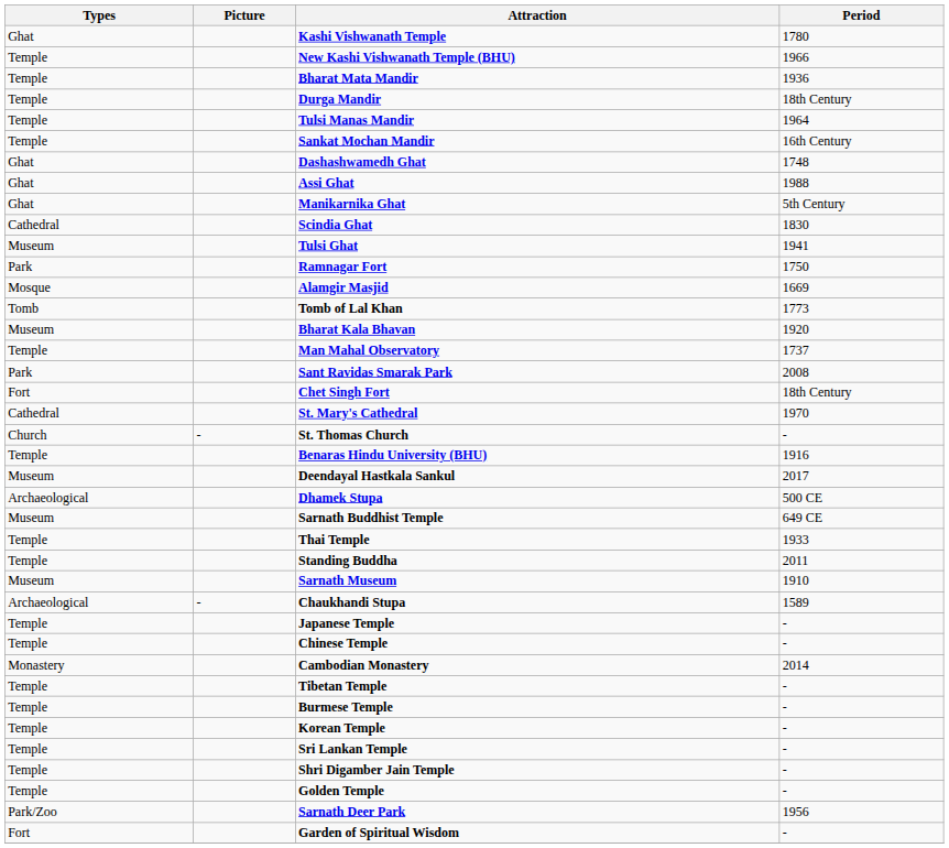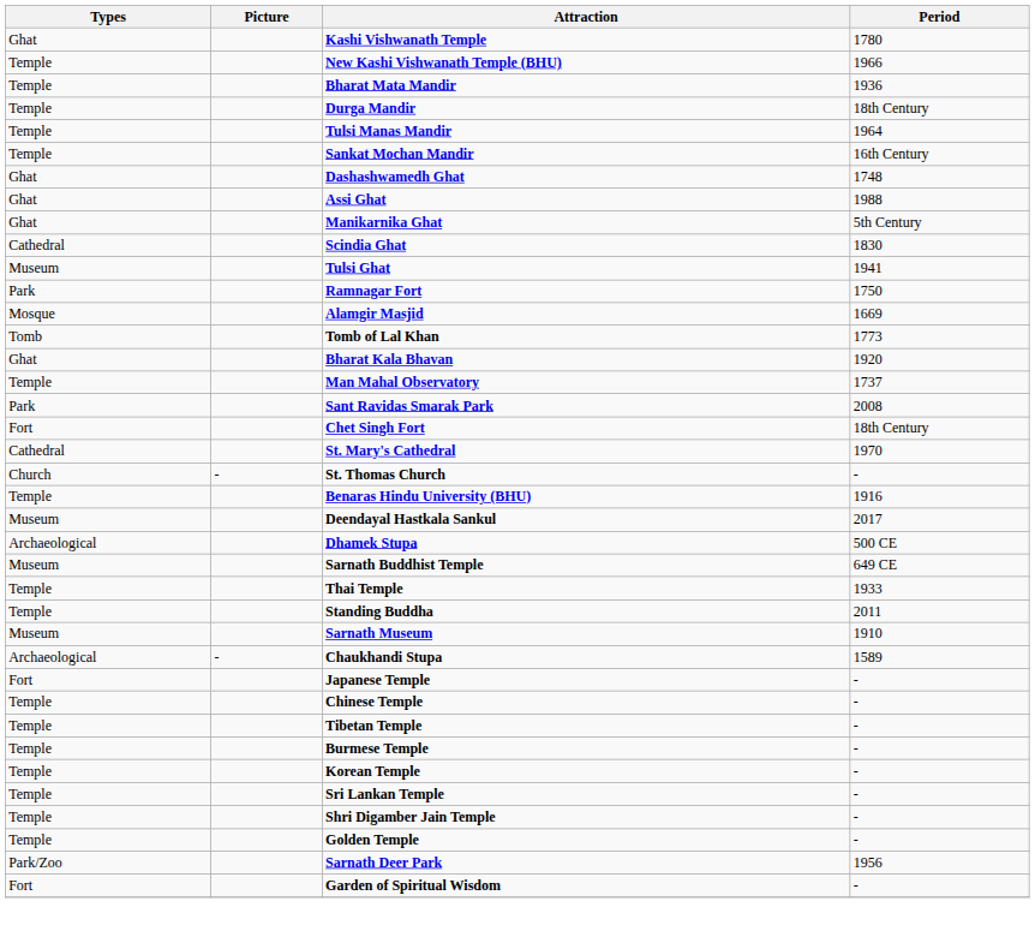Bharat Kala Bhavan | Types: Museum -> Ghat
Japanese Temple | Types: Temple -> Fort
- row: Monastery | Cambodian Monastery | 2014
